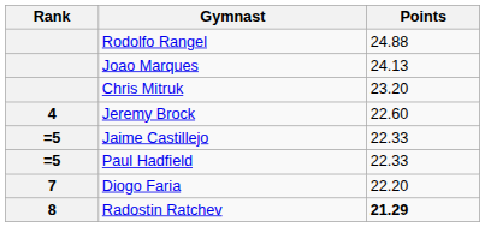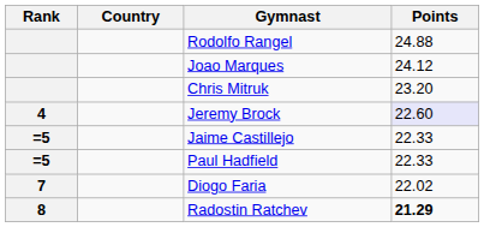+ column: Country
Joao Marques | Points: 24.13 -> 24.12
Jeremy Brock | Points: no background -> lavender background
Diogo Faria | Points: 22.20 -> 22.02
